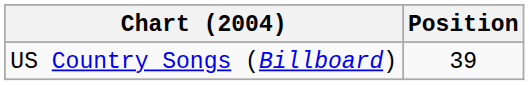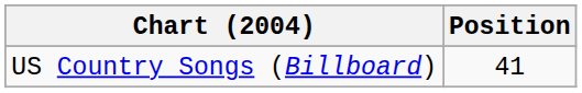US Country Songs (Billboard) | Position: 39 -> 41
